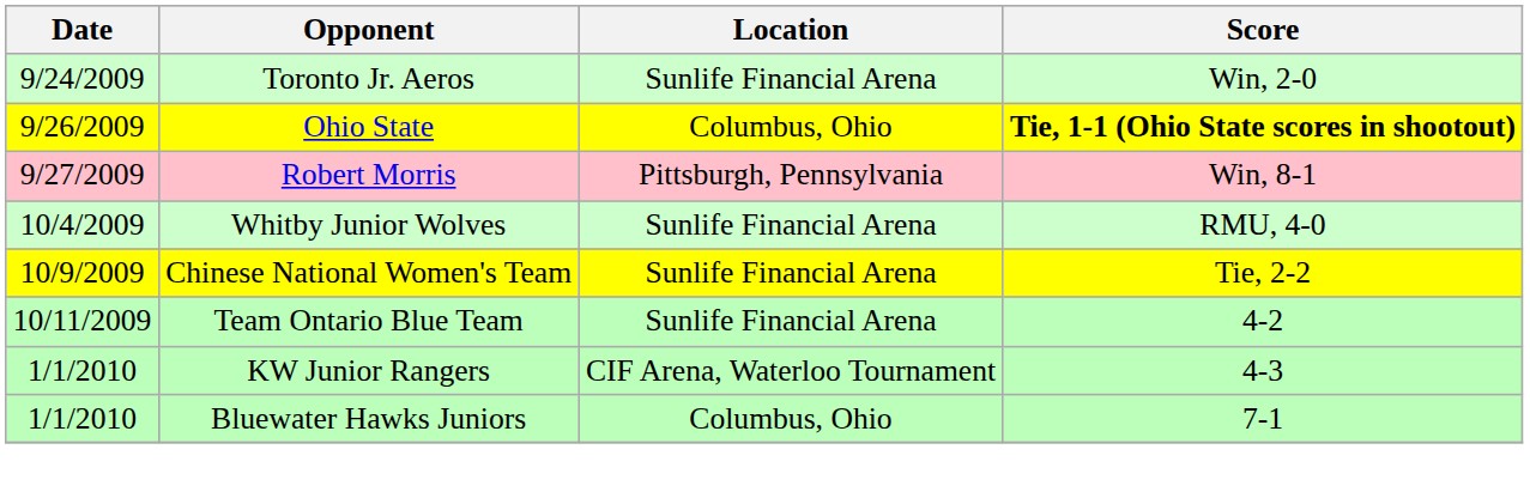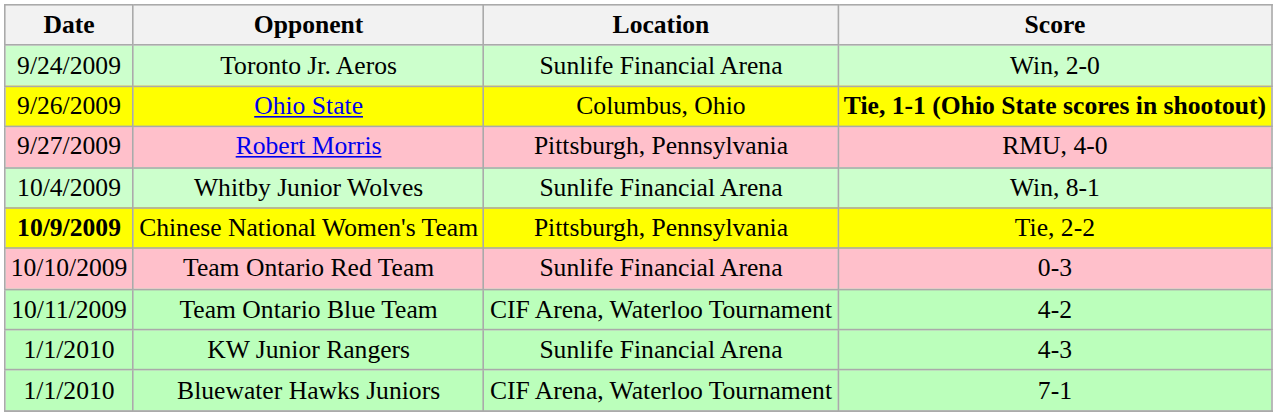Robert Morris | Score: Win, 8-1 -> RMU, 4-0
Whitby Junior Wolves | Score: RMU, 4-0 -> Win, 8-1
Chinese National Women's Team | Date: normal -> bold
Chinese National Women's Team | Location: Sunlife Financial Arena -> Pittsburgh, Pennsylvania
+ row: 10/10/2009 | Team Ontario Red Team | Sunlife Financial Arena | 0-3
Team Ontario Blue Team | Location: Sunlife Financial Arena -> CIF Arena, Waterloo Tournament
KW Junior Rangers | Location: CIF Arena, Waterloo Tournament -> Sunlife Financial Arena
Bluewater Hawks Juniors | Location: Columbus, Ohio -> CIF Arena, Waterloo Tournament
